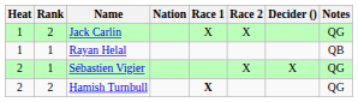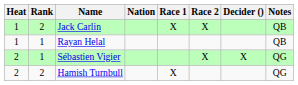Jack Carlin | Notes: QG -> QB
Hamish Turnbull | Race 1: bold -> normal
